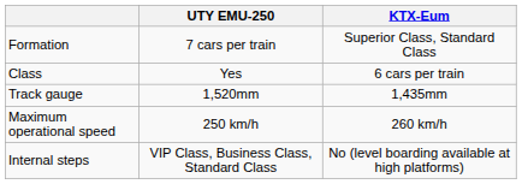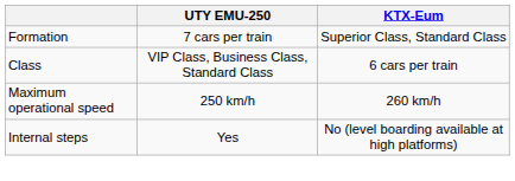Class | UTY EMU-250: Yes -> VIP Class, Business Class, Standard Class
- row: Track gauge | 1,520mm | 1,435mm
Internal steps | UTY EMU-250: VIP Class, Business Class, Standard Class -> Yes
